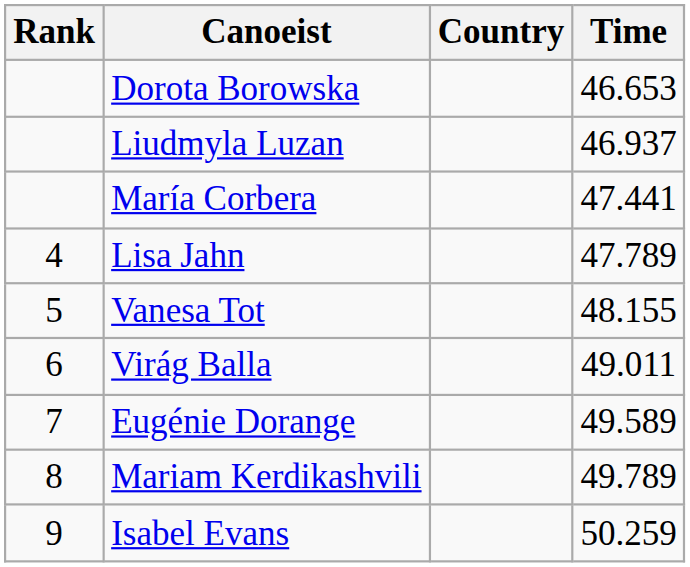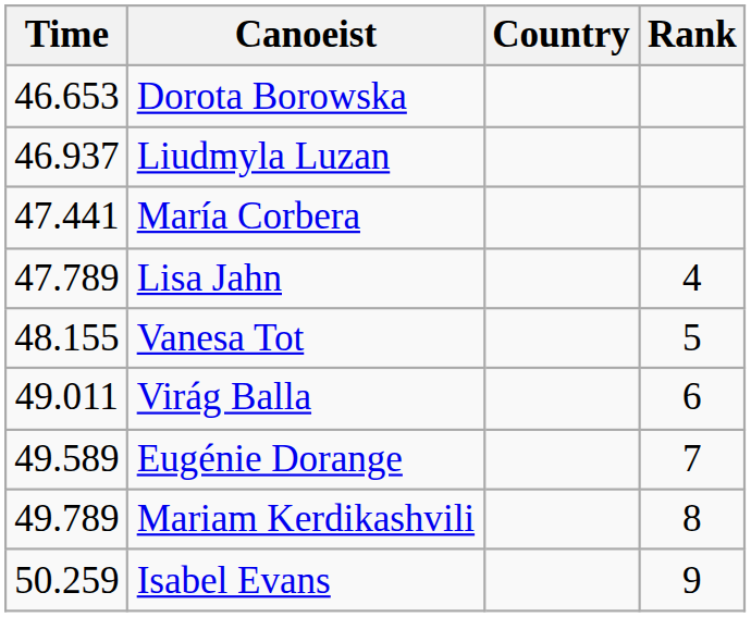columns swapped: Rank <-> Time
